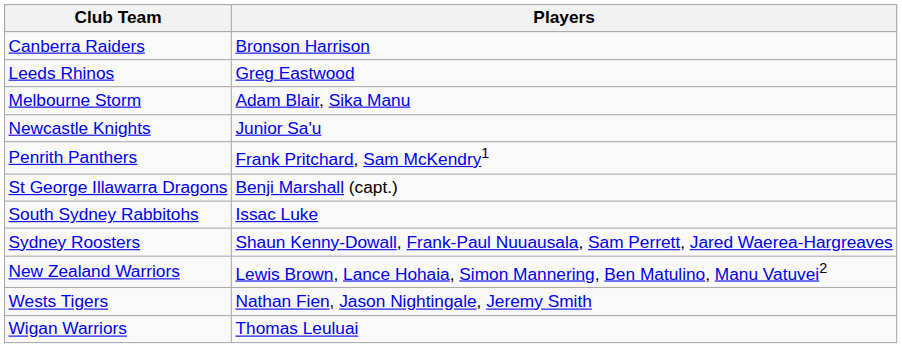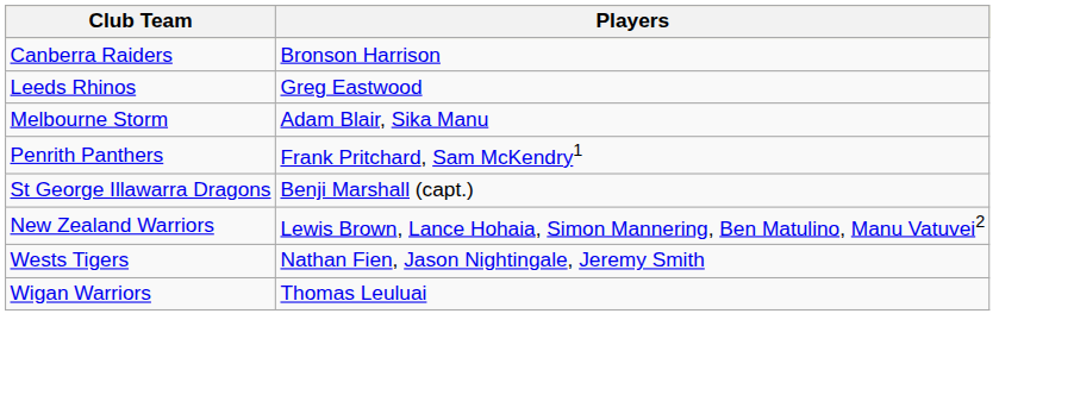- row: Newcastle Knights | Junior Sa'u
- row: South Sydney Rabbitohs | Issac Luke
- row: Sydney Roosters | Shaun Kenny-Dowall, Frank-Paul Nuuausala, Sam Perrett, Jared Waerea-Hargreaves
